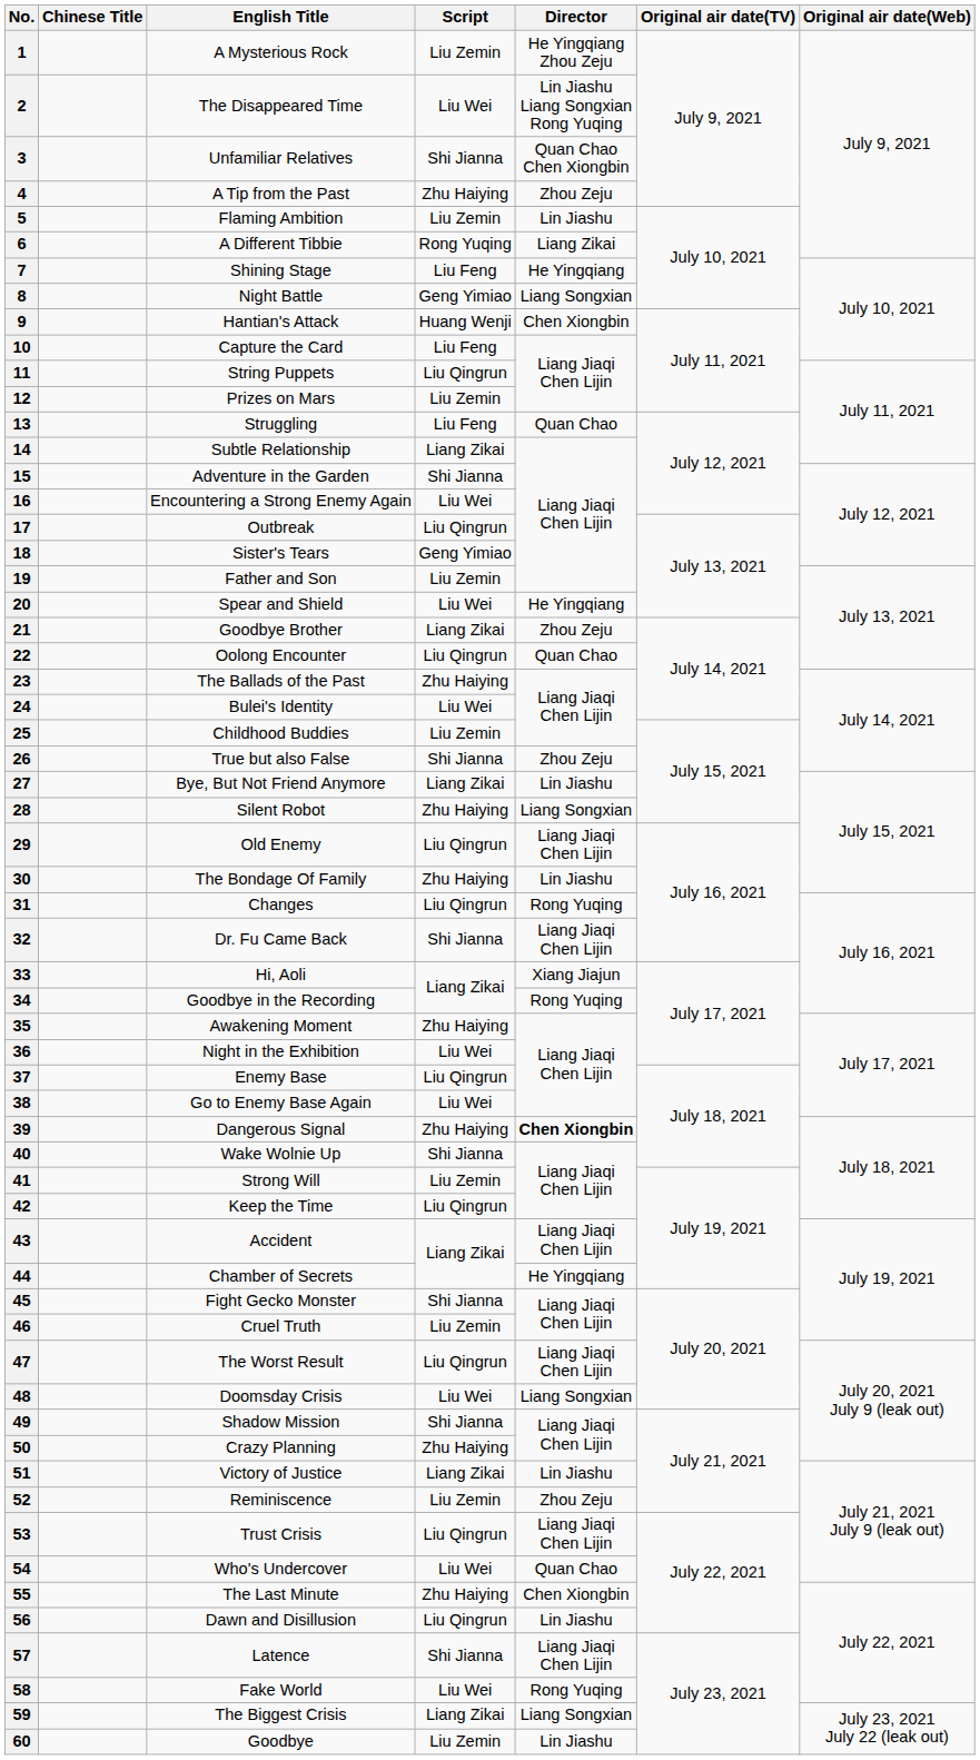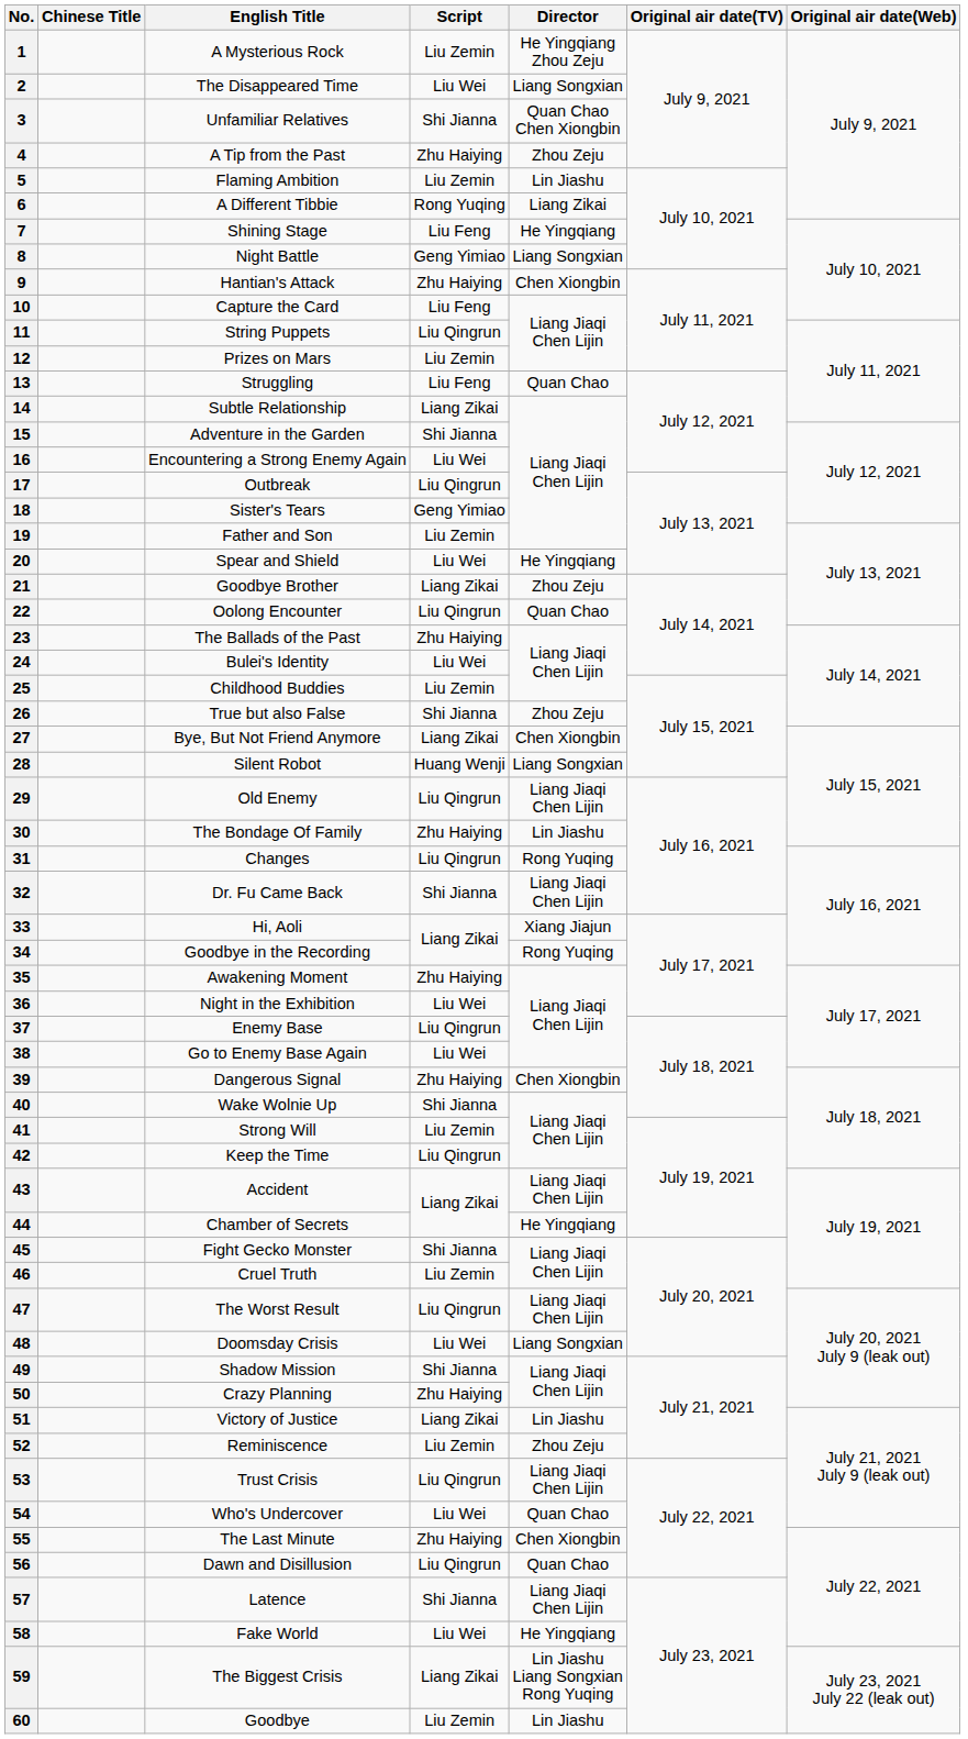2 | Director: Lin Jiashu Liang Songxian Rong Yuqing -> Liang Songxian
9 | Script: Huang Wenji -> Zhu Haiying
27 | Director: Lin Jiashu -> Chen Xiongbin
28 | Script: Zhu Haiying -> Huang Wenji
39 | Director: bold -> normal
56 | Director: Lin Jiashu -> Quan Chao
58 | Director: Rong Yuqing -> He Yingqiang
59 | Director: Liang Songxian -> Lin Jiashu Liang Songxian Rong Yuqing
